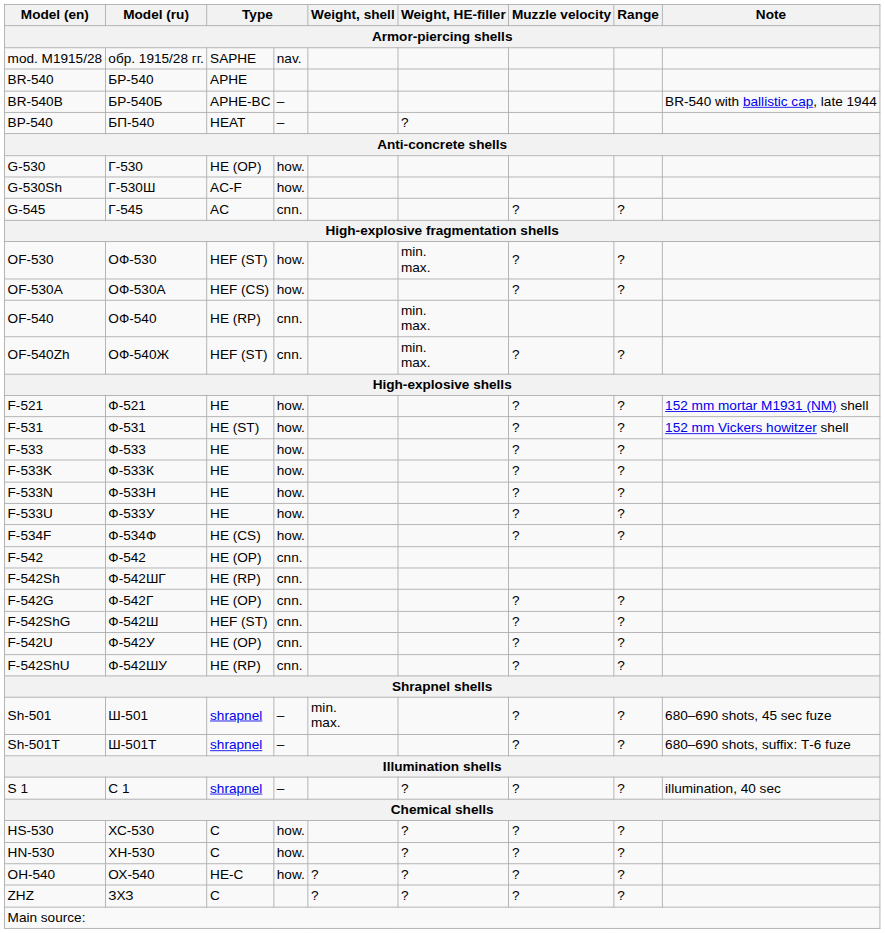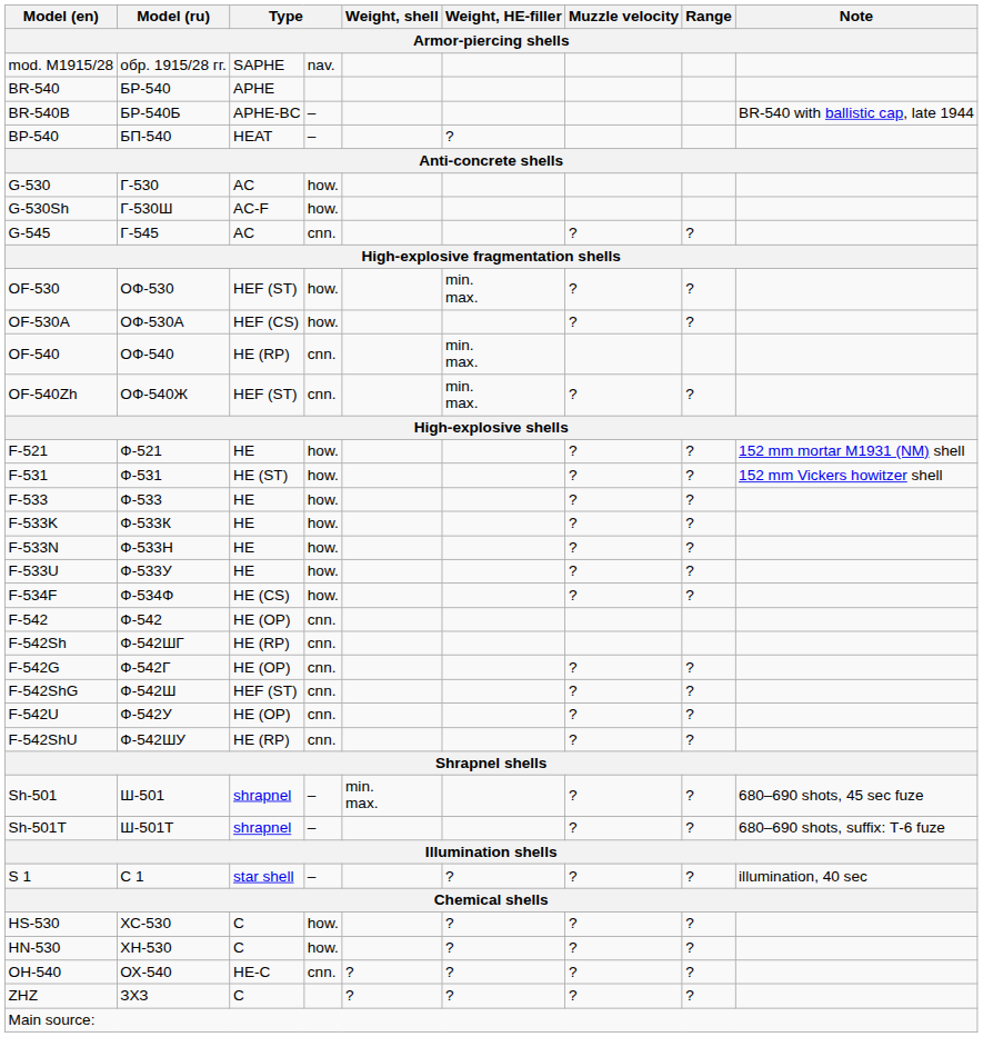G-530 | column 3: HE (OP) -> AC
S 1 | column 3: shrapnel -> star shell
OH-540 | column 4: how. -> cnn.
